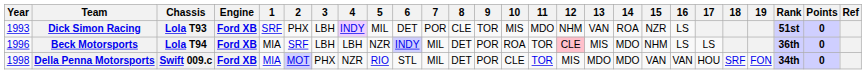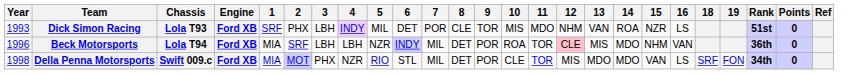- column: 17 | LS | HOU
Beck Motorsports | 16: LS -> VAN
Della Penna Motorsports | 16: VAN -> LS
